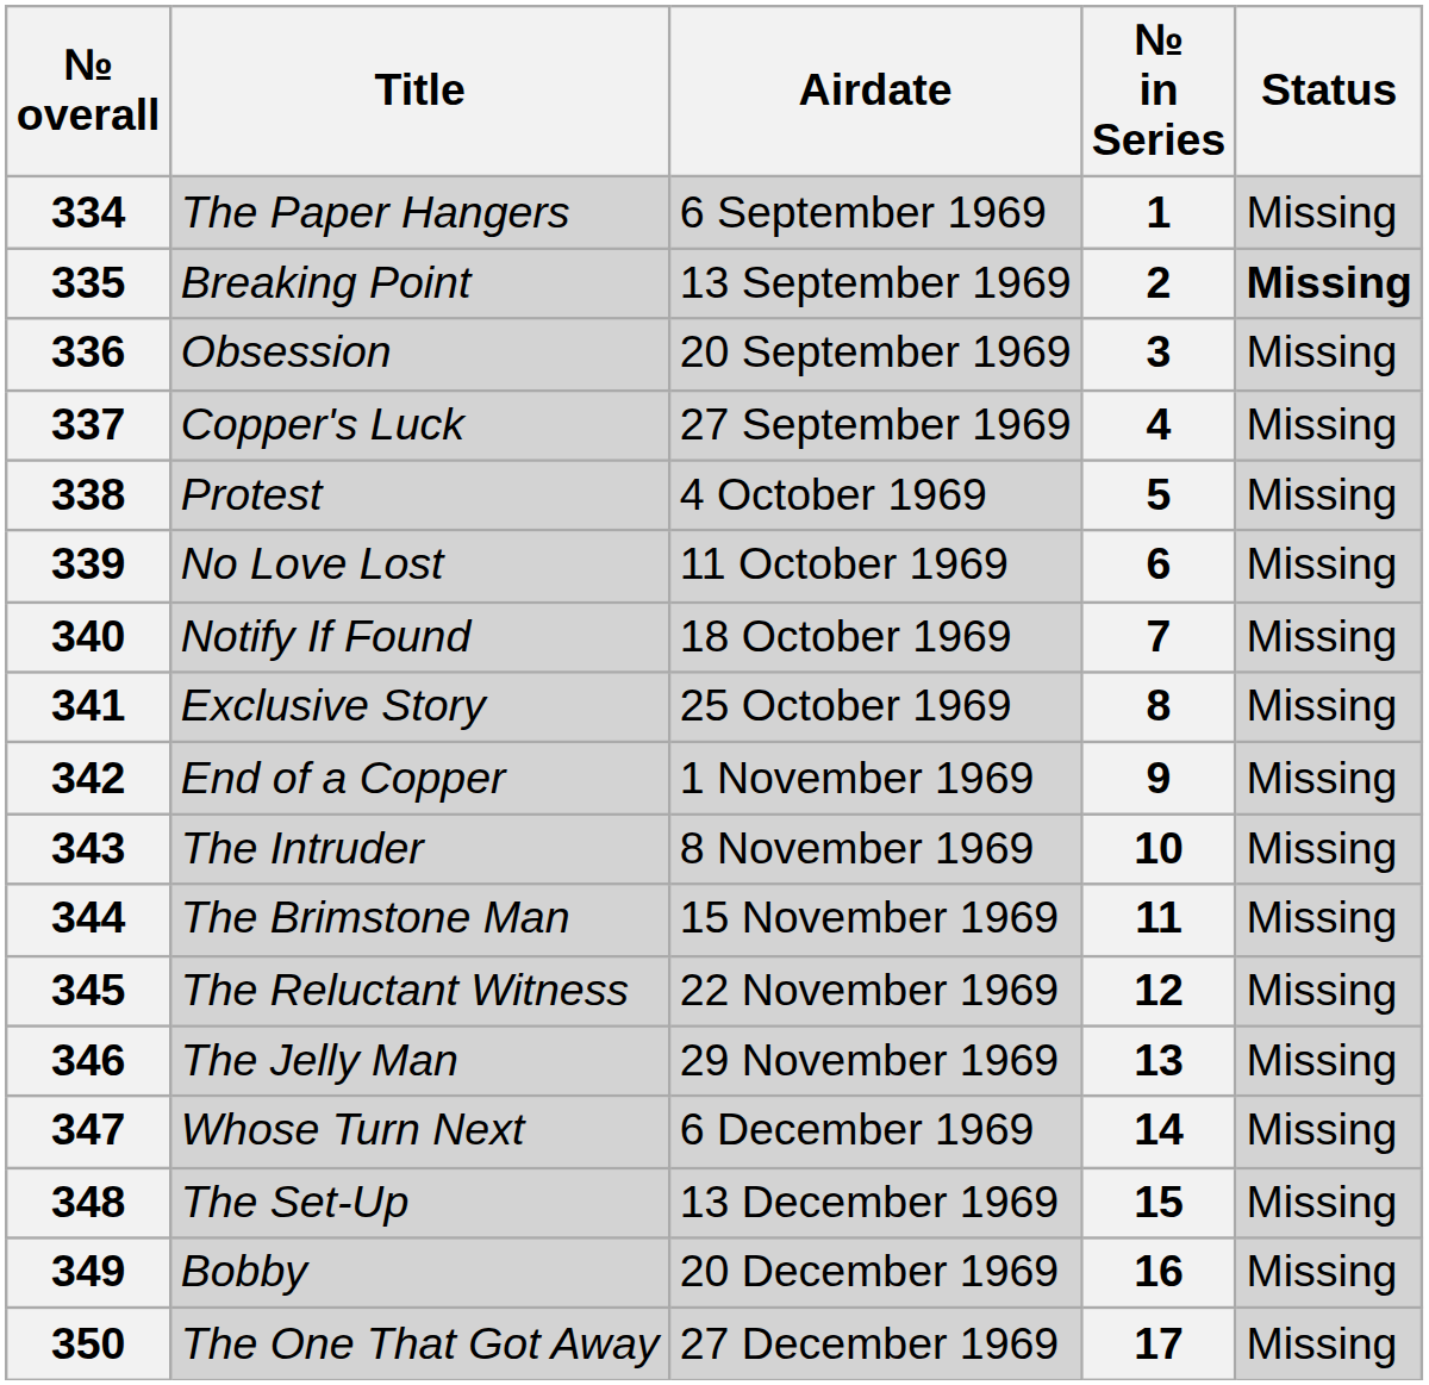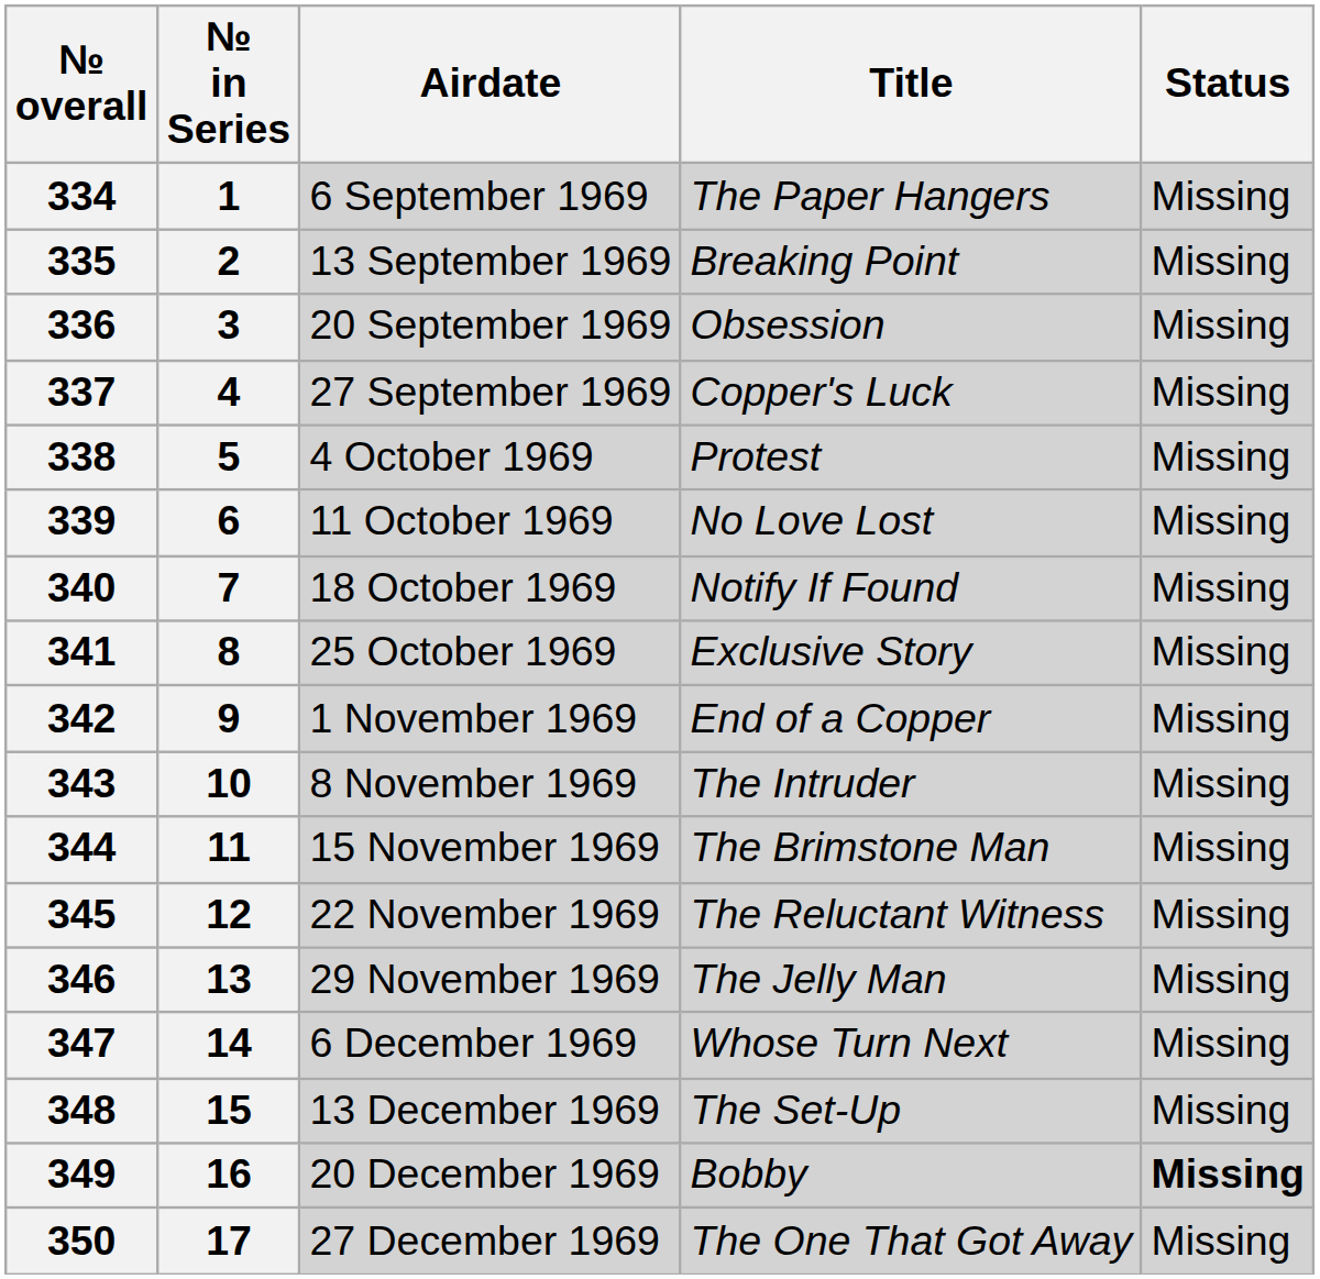columns swapped: № in Series <-> Title
335 | Status: bold -> normal
349 | Status: normal -> bold
